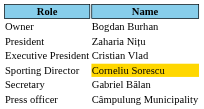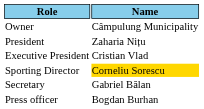Owner | Name: Bogdan Burhan -> Câmpulung Municipality
Press officer | Name: Câmpulung Municipality -> Bogdan Burhan
